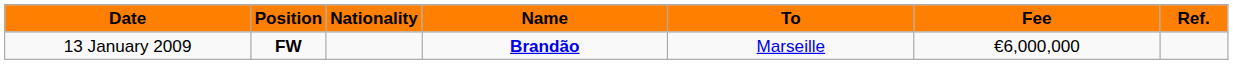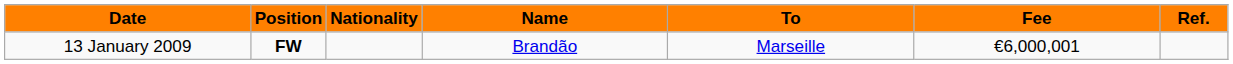13 January 2009 | Name: bold -> normal
13 January 2009 | Fee: €6,000,000 -> €6,000,001
